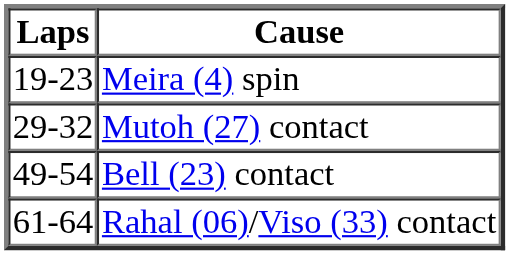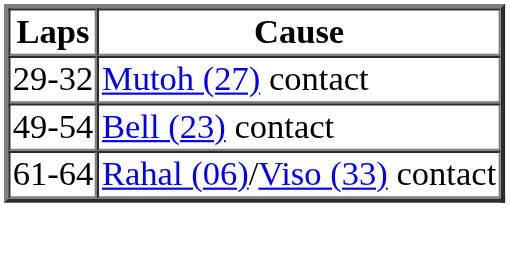- row: 19-23 | Meira (4) spin
